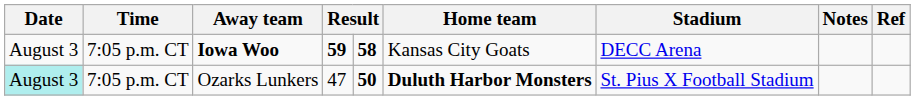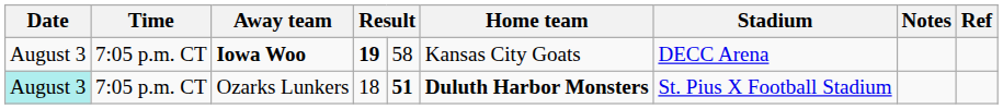Iowa Woo | column 4: 59 -> 19
Iowa Woo | column 5: bold -> normal
Ozarks Lunkers | column 4: 47 -> 18
Ozarks Lunkers | column 5: 50 -> 51
